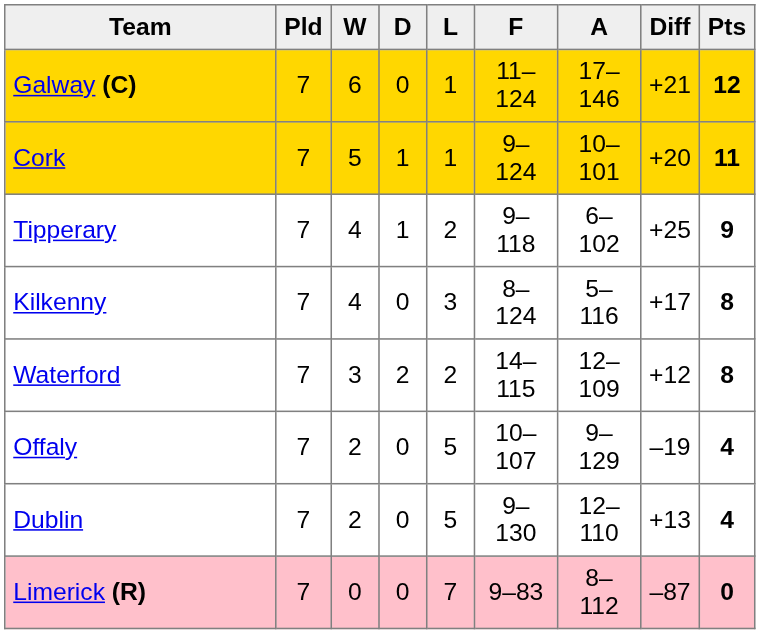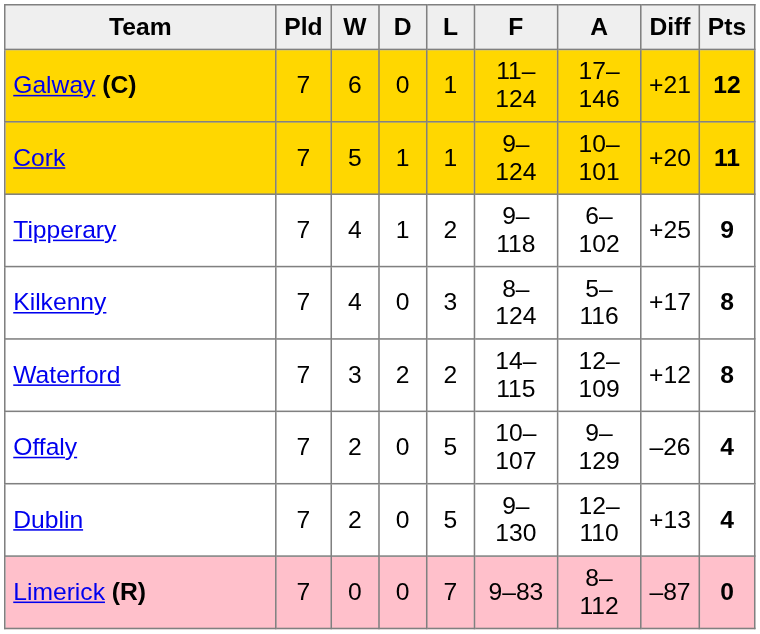Offaly | Diff: –19 -> –26
